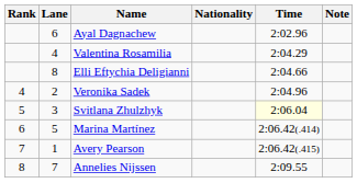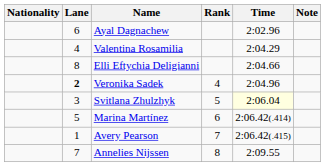columns swapped: Rank <-> Nationality
Veronika Sadek | Lane: normal -> bold
